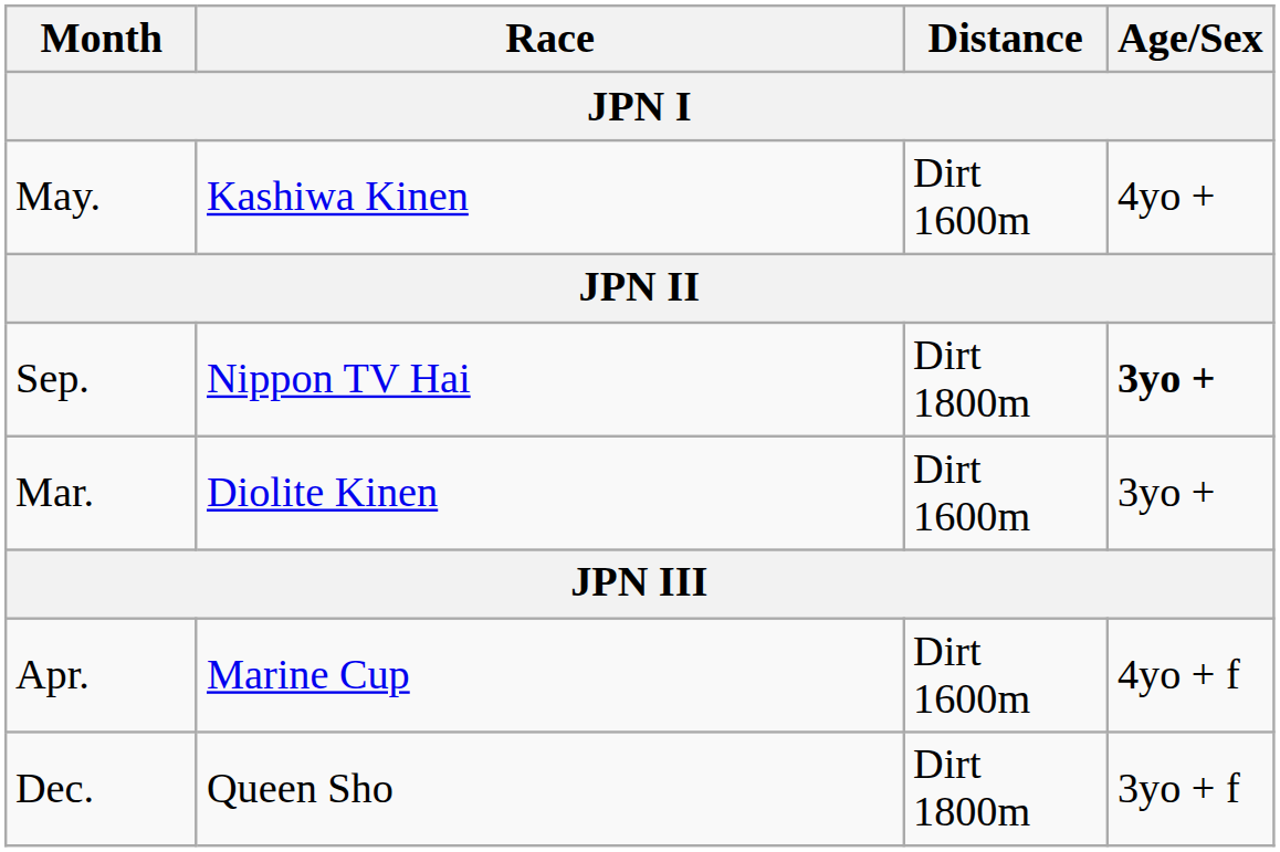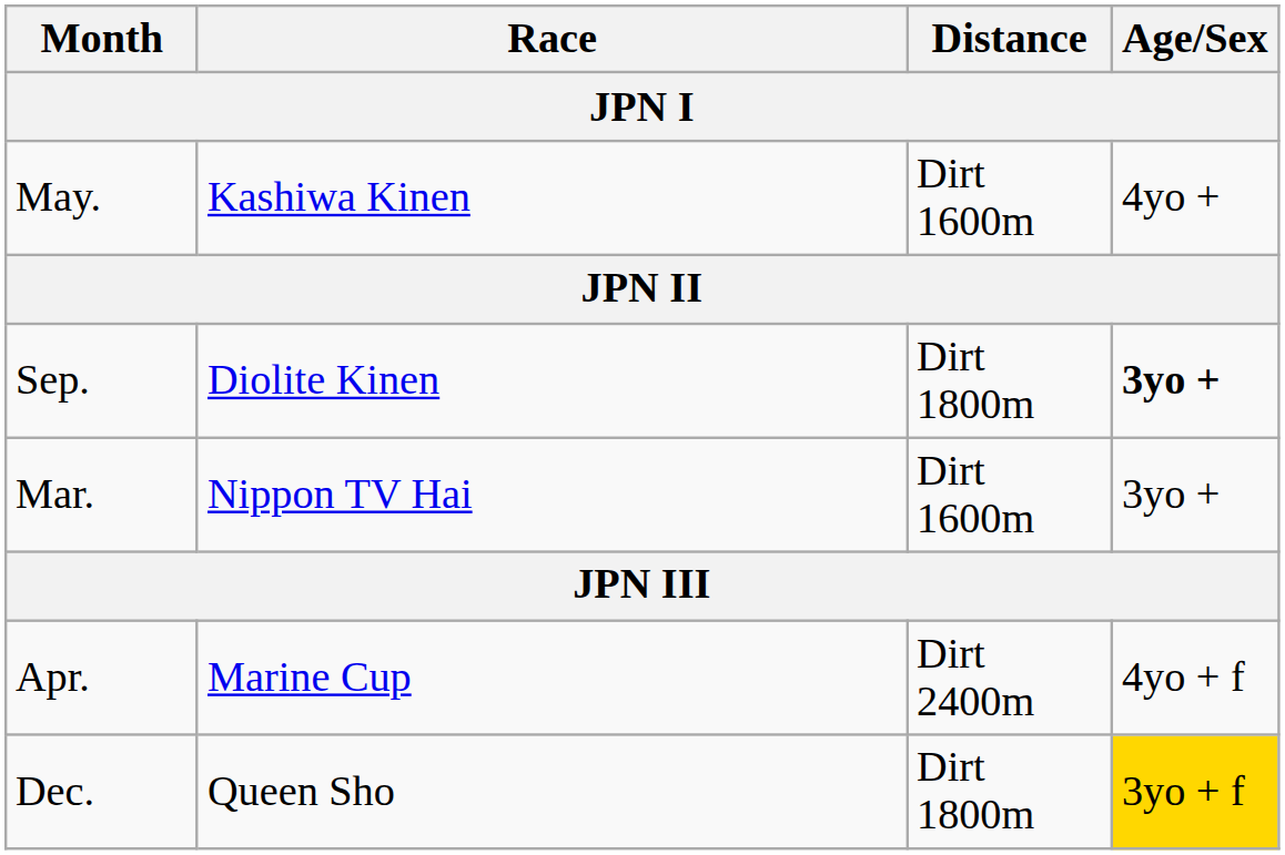Sep. | Race: Nippon TV Hai -> Diolite Kinen
Mar. | Race: Diolite Kinen -> Nippon TV Hai
Apr. | Distance: Dirt 1600m -> Dirt 2400m
Dec. | Age/Sex: no background -> gold background
